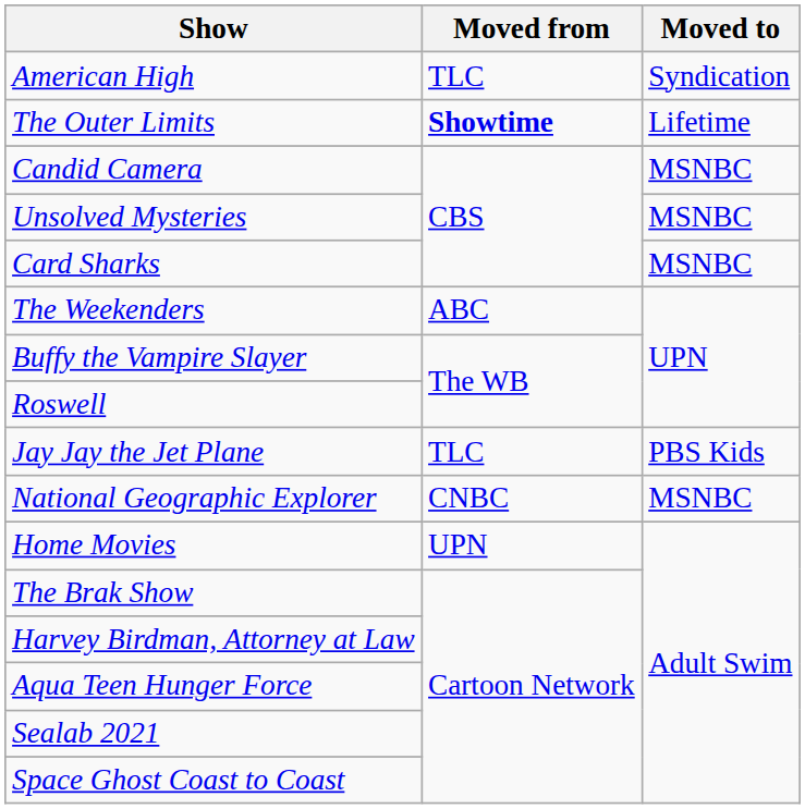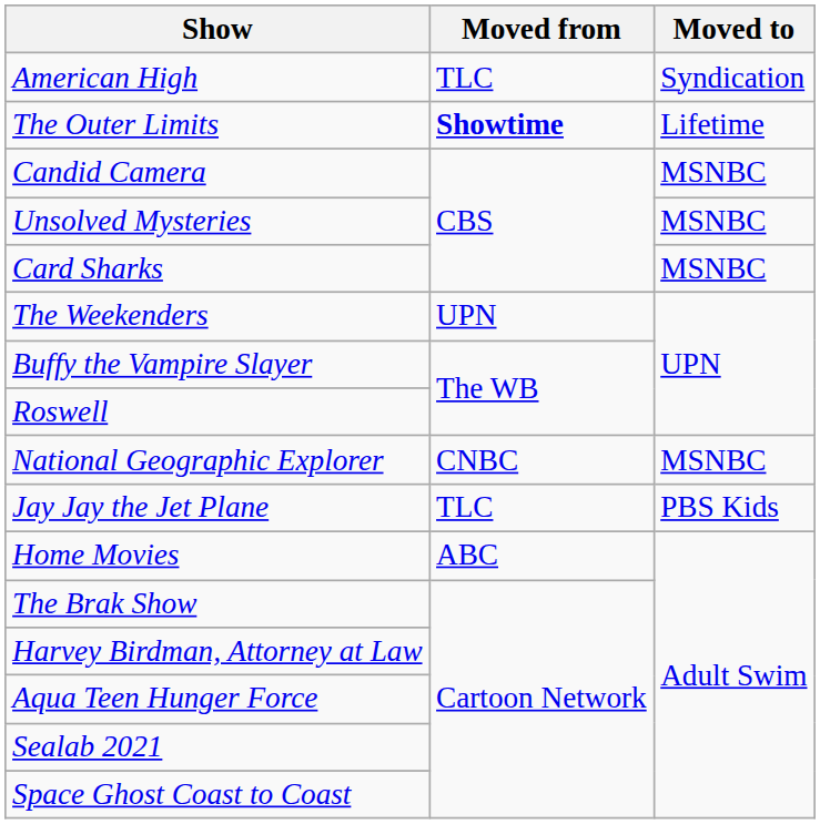The Weekenders | Moved from: ABC -> UPN
rows swapped: Jay Jay the Jet Plane <-> National Geographic Explorer
Home Movies | Moved from: UPN -> ABC
